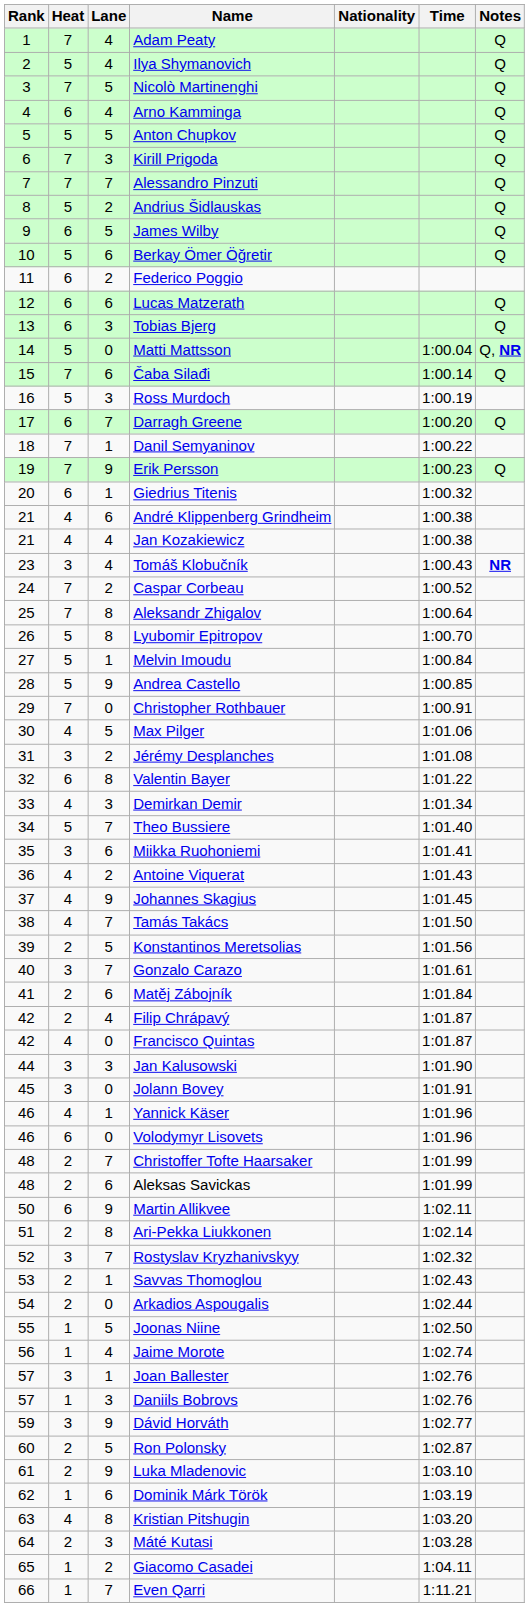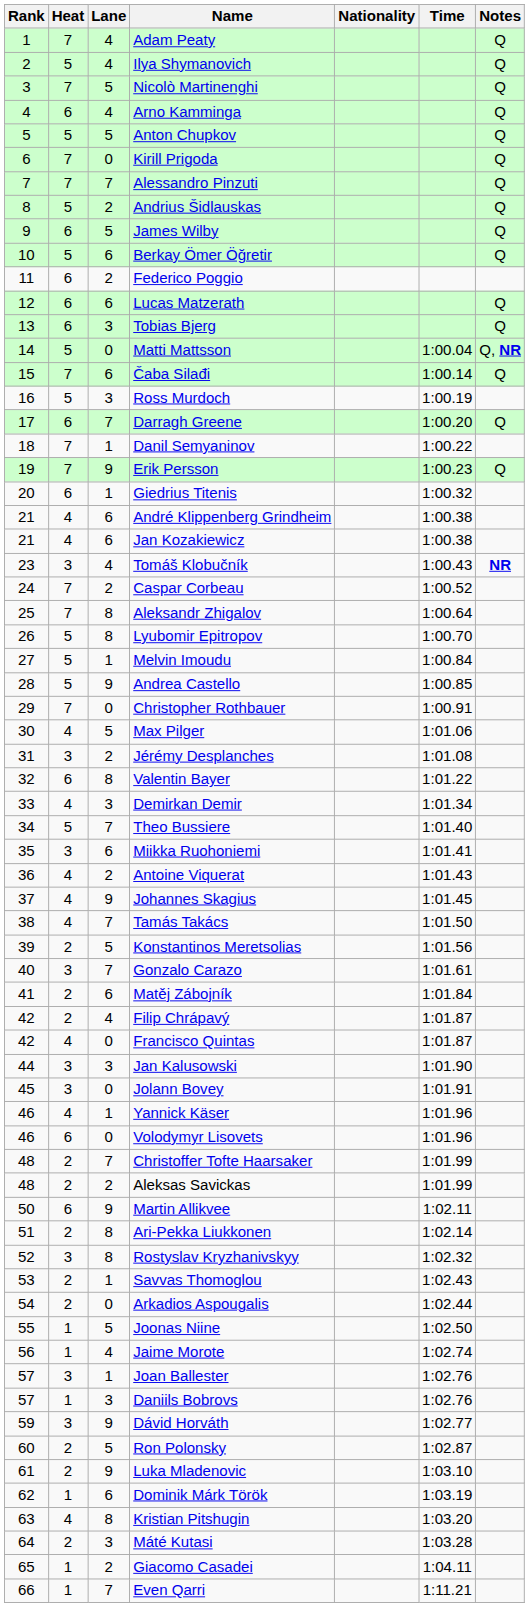Kirill Prigoda | Lane: 3 -> 0
Jan Kozakiewicz | Lane: 4 -> 6
Aleksas Savickas | Lane: 6 -> 2
Rostyslav Kryzhanivskyy | Lane: 7 -> 8
